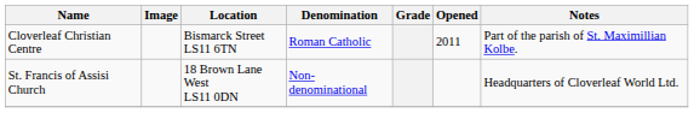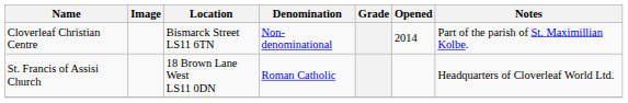Cloverleaf Christian Centre | Denomination: Roman Catholic -> Non-denominational
Cloverleaf Christian Centre | Opened: 2011 -> 2014
St. Francis of Assisi Church | Denomination: Non-denominational -> Roman Catholic
